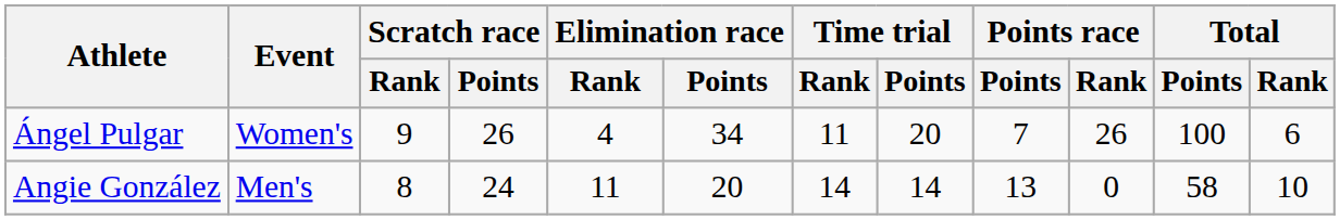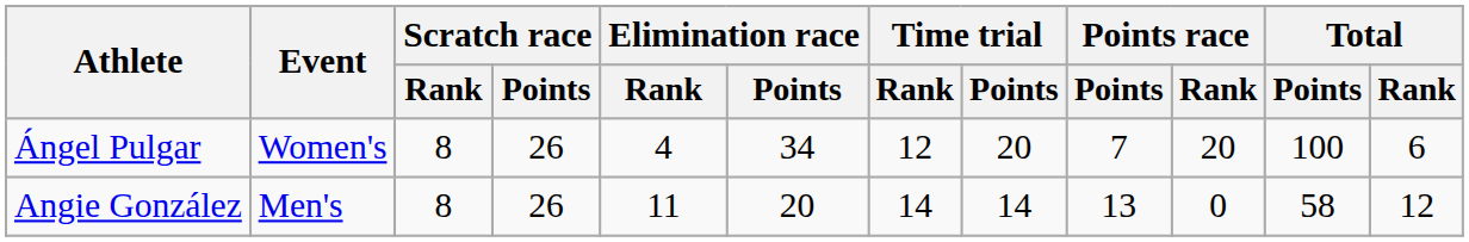Ángel Pulgar | Scratch race / Rank: 9 -> 8
Ángel Pulgar | Time trial / Rank: 11 -> 12
Ángel Pulgar | Points race / Rank: 26 -> 20
Angie González | Scratch race / Points: 24 -> 26
Angie González | Total / Rank: 10 -> 12
